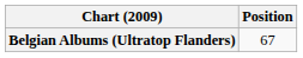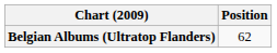Belgian Albums (Ultratop Flanders) | Position: 67 -> 62
